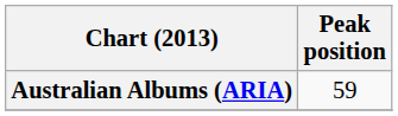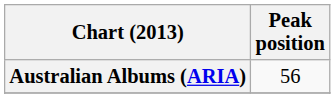Australian Albums (ARIA) | Peak position: 59 -> 56
